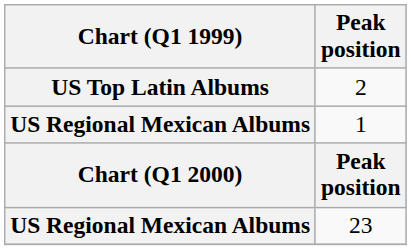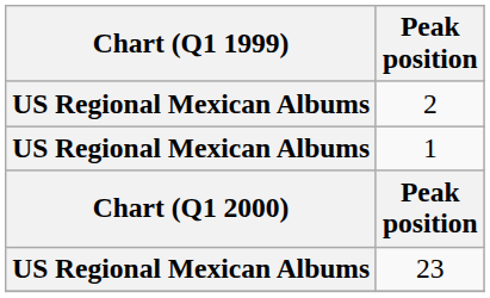2 | Chart (Q1 1999): US Top Latin Albums -> US Regional Mexican Albums
